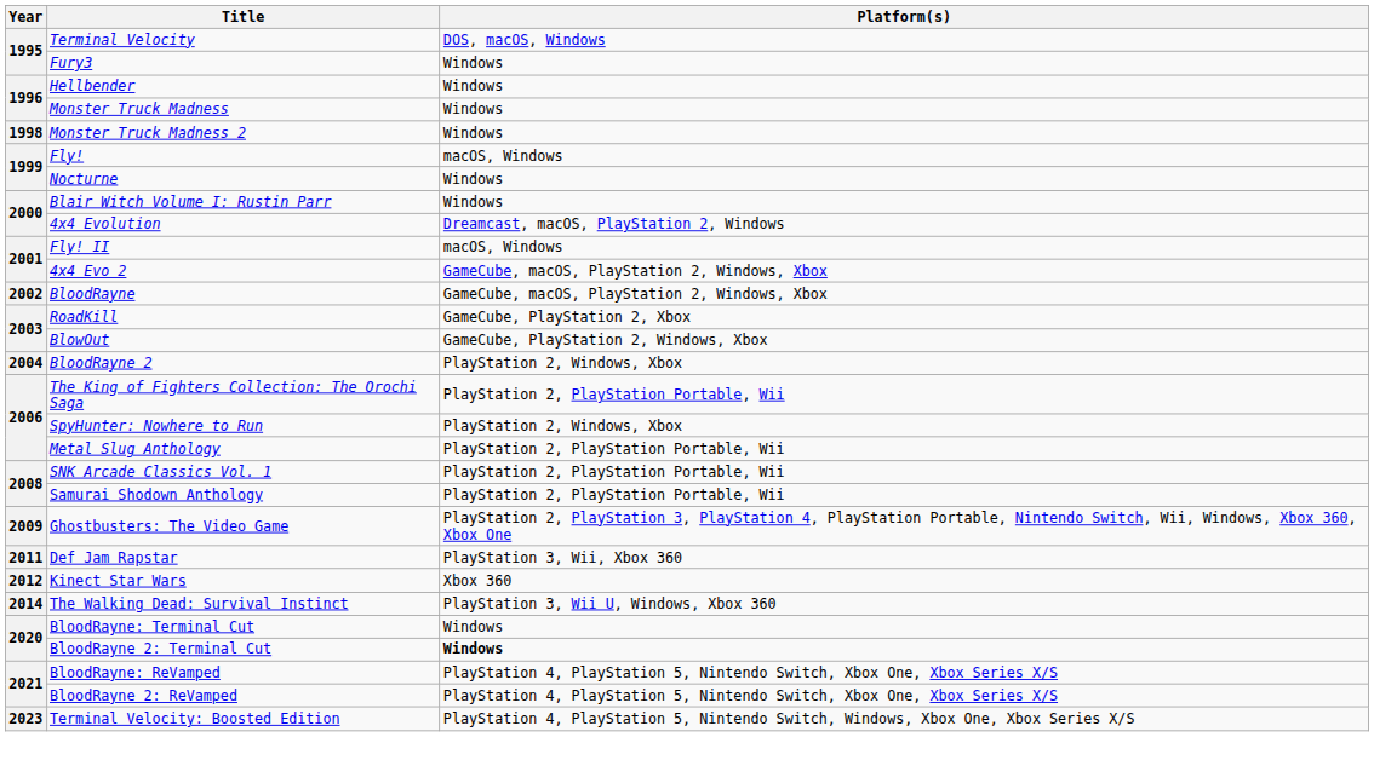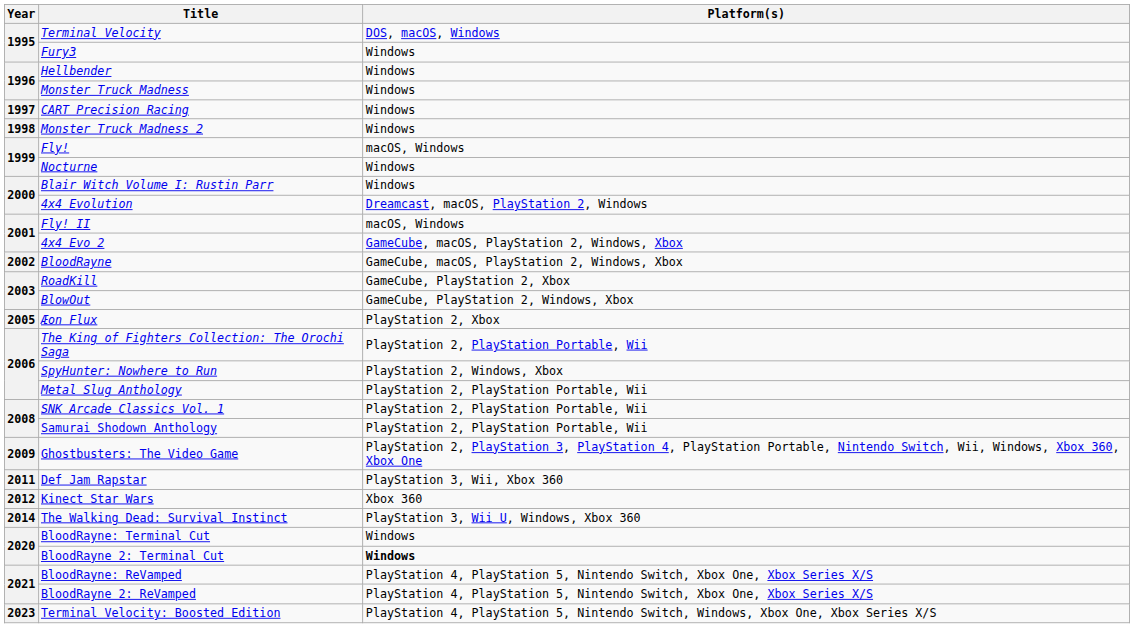+ row: 1997 | CART Precision Racing | Windows
- row: 2004 | BloodRayne 2 | PlayStation 2, Windows, Xbox
+ row: 2005 | Æon Flux | PlayStation 2, Xbox
